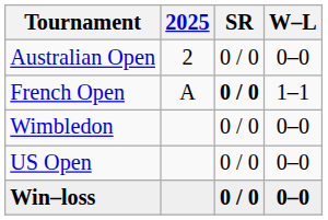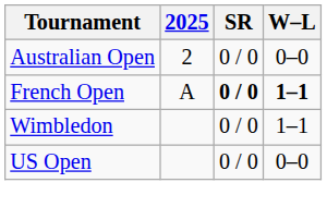French Open | W–L: normal -> bold
Wimbledon | W–L: 0–0 -> 1–1
- row: Win–loss | 0 / 0 | 0–0
